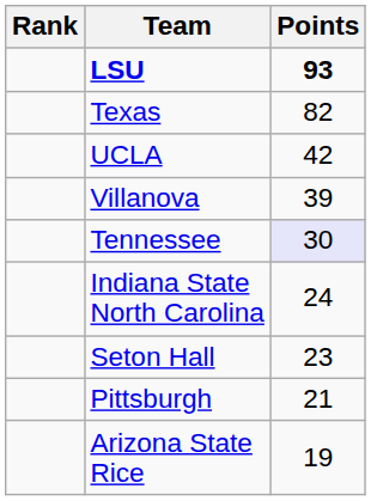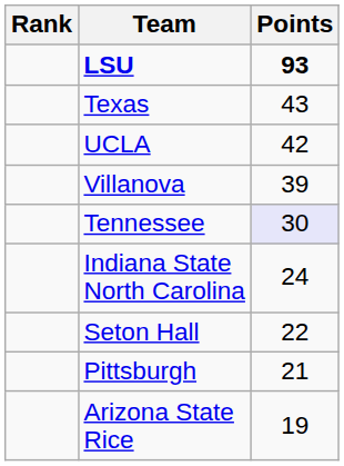Texas | Points: 82 -> 43
Seton Hall | Points: 23 -> 22
